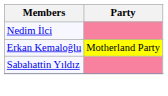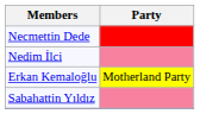+ row: Necmettin Dede
